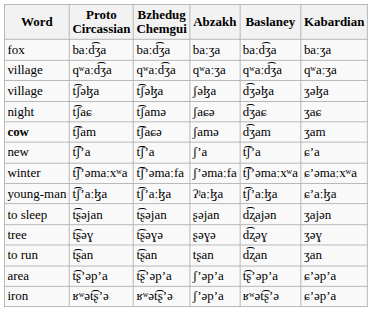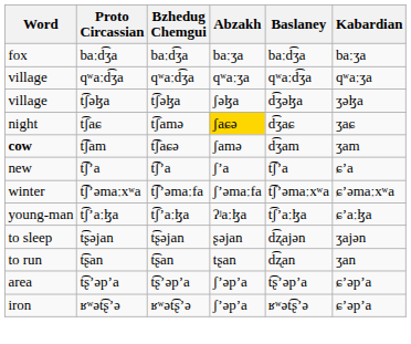t͡ʃaɕ | Abzakh: no background -> gold background
- row: tree | t͡ʂəɣ | t͡ʂəɣə | ʂəɣə | d͡ʐəɣ | ʒəɣ
